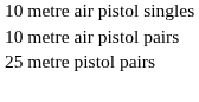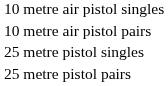+ row: 25 metre pistol singles
